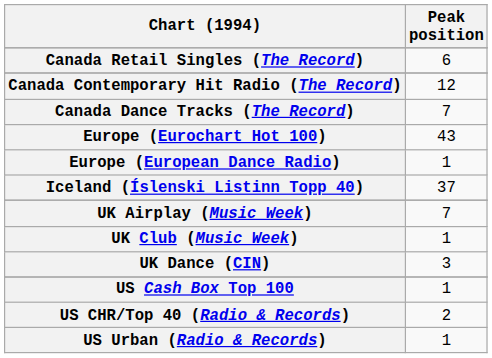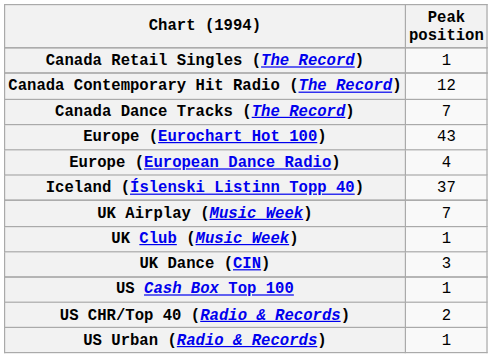Canada Retail Singles (The Record) | Peak position: 6 -> 1
Europe (European Dance Radio) | Peak position: 1 -> 4
